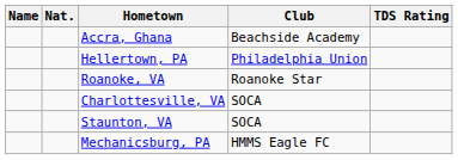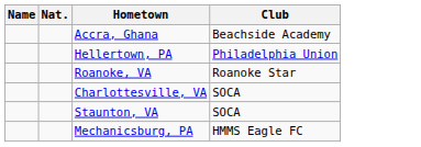- column: TDS Rating
